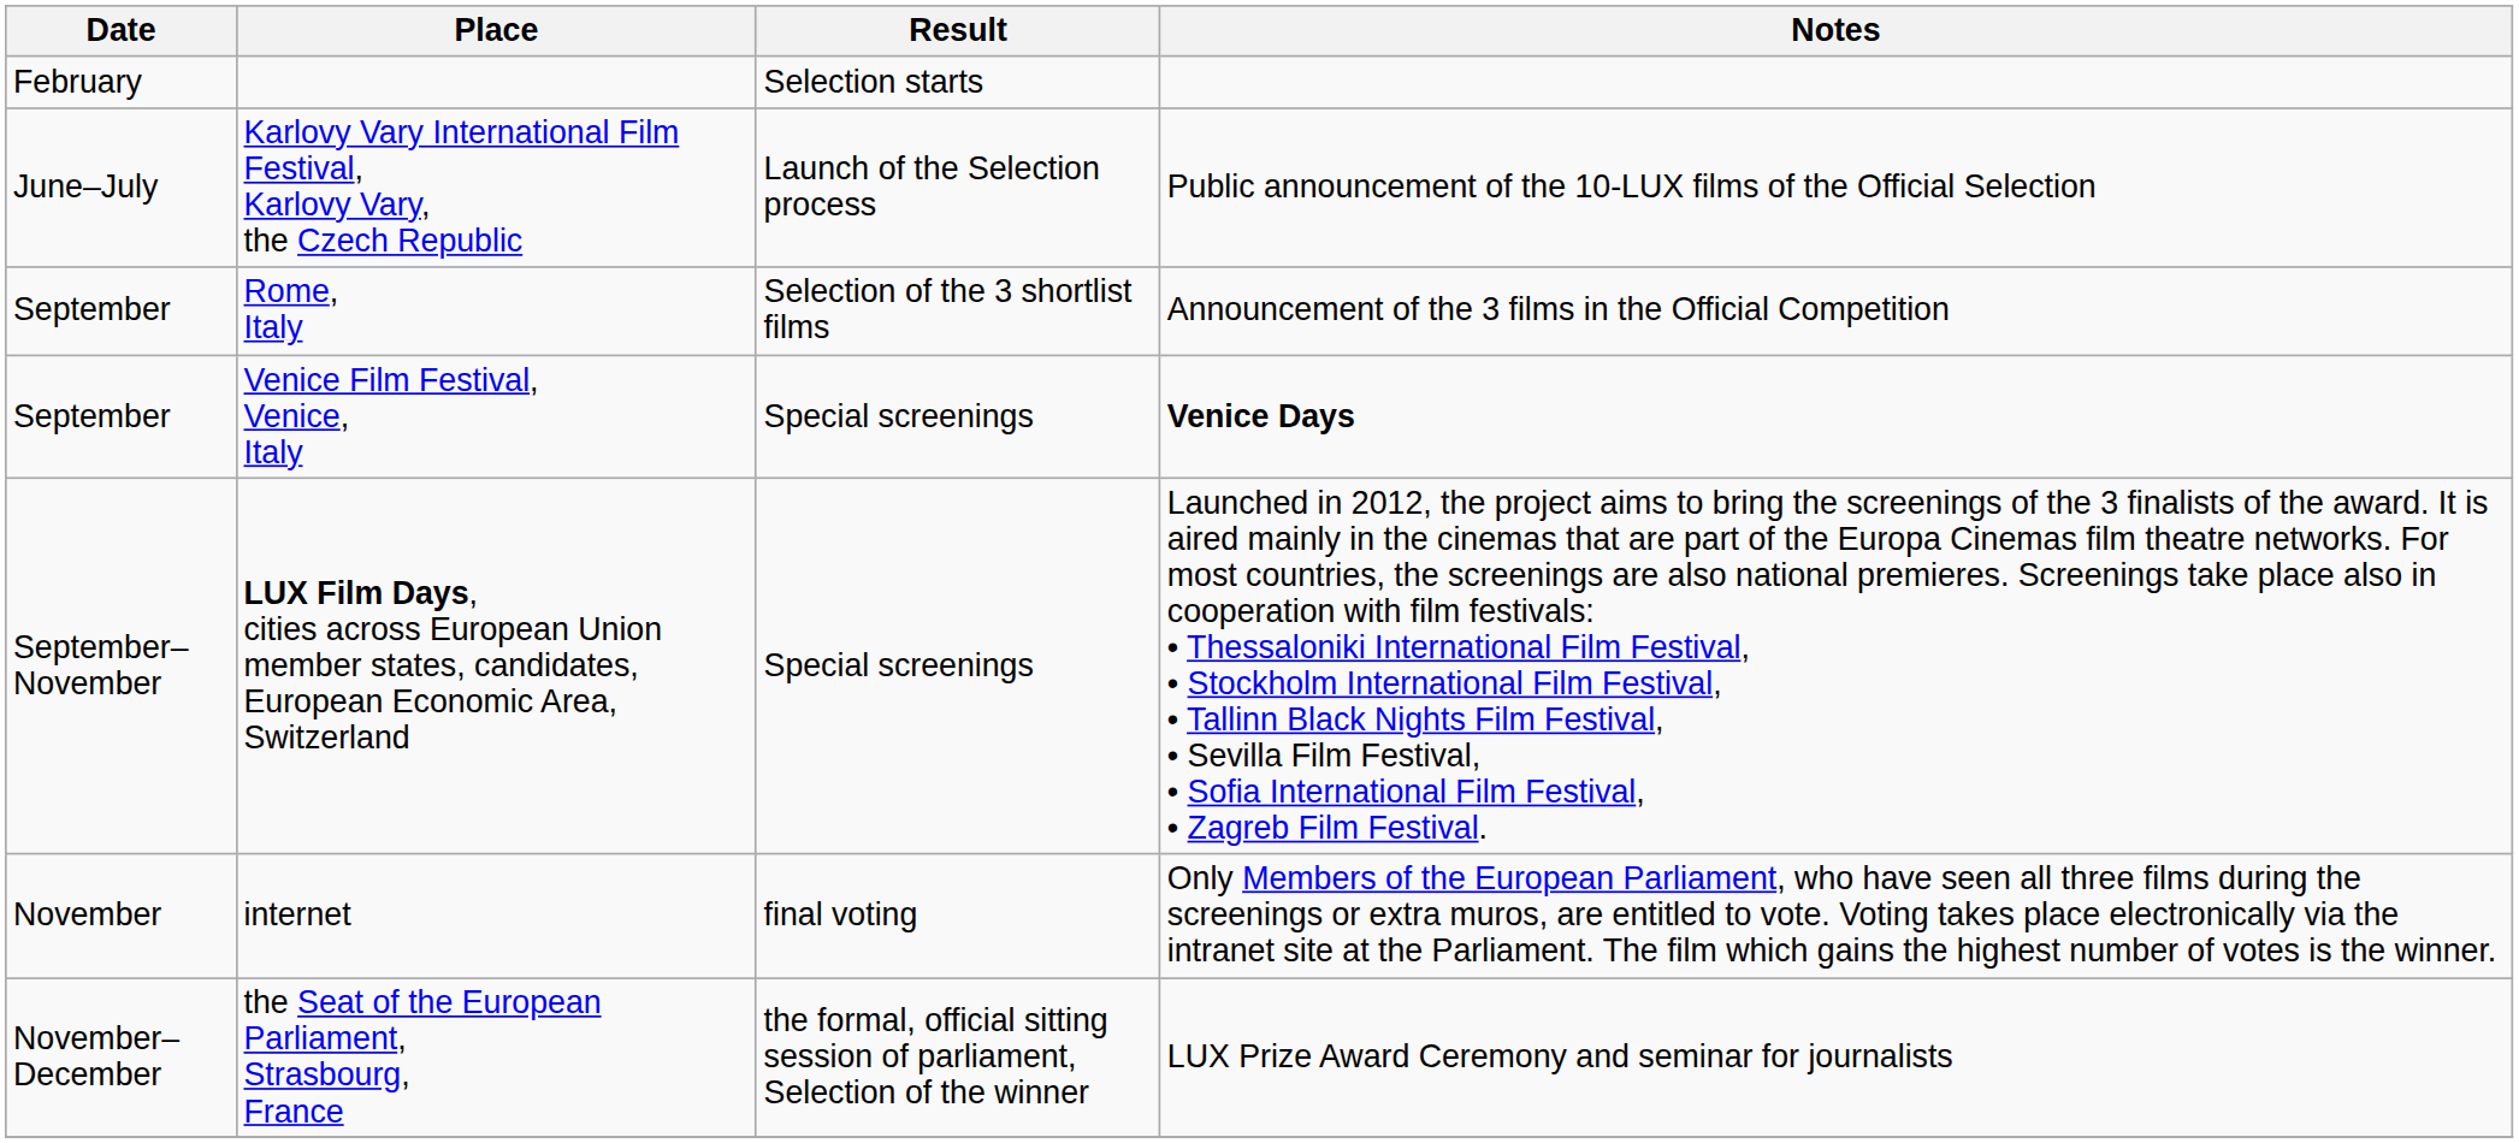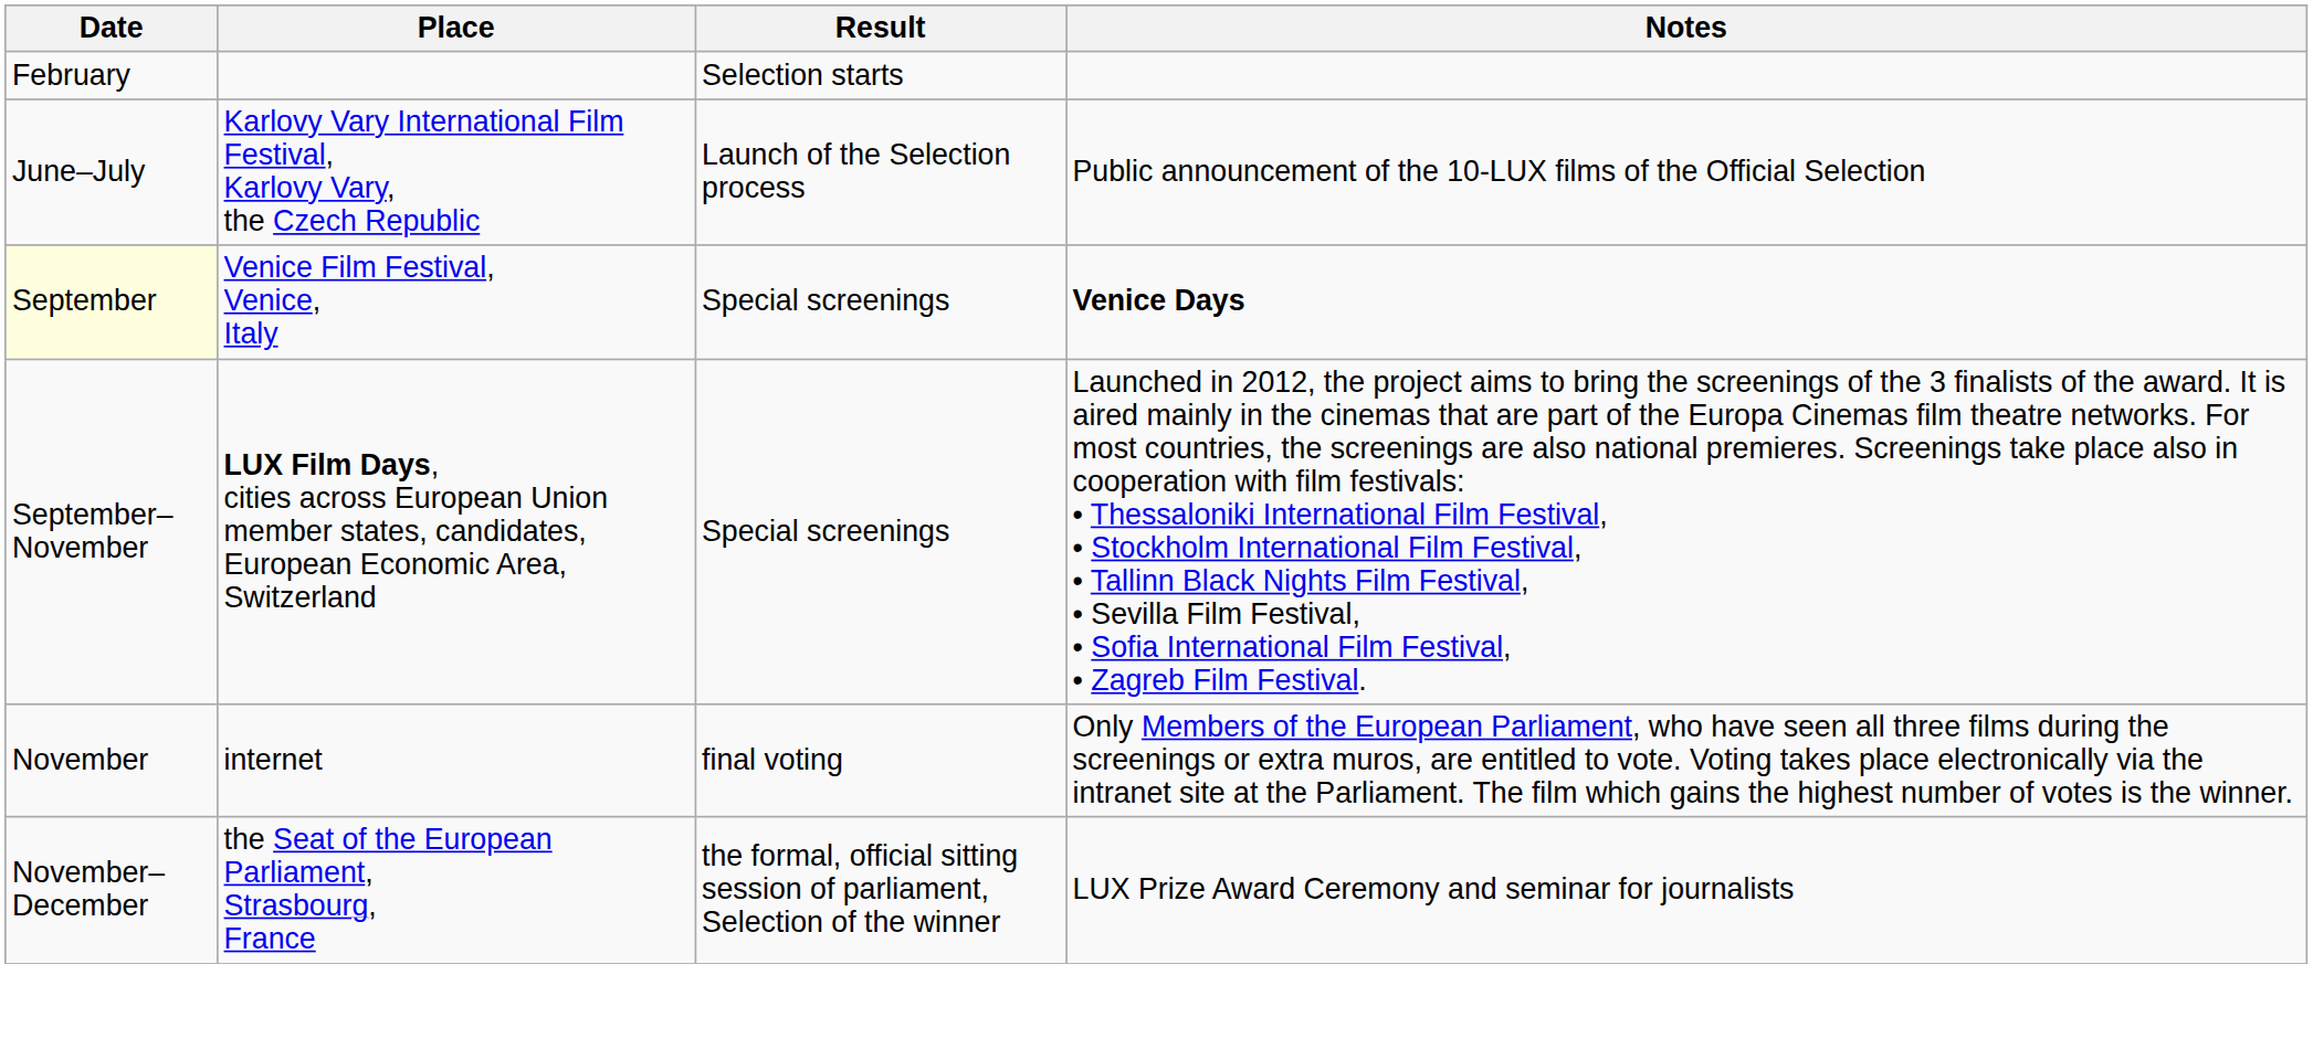- row: September | Rome, Italy | Selection of the 3 shortlist films | Announcement of the 3 films in the Official Competition
Venice Film Festival, Venice, Italy | Date: no background -> lightyellow background
